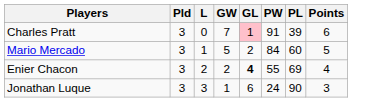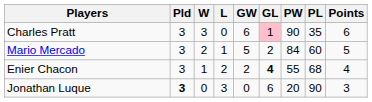+ column: W | 3 | 2 | 1 | 0
Charles Pratt | GW: 7 -> 6
Charles Pratt | PW: 91 -> 90
Charles Pratt | PL: 39 -> 35
Enier Chacon | PL: 69 -> 68
Jonathan Luque | Pld: normal -> bold
Jonathan Luque | GW: 1 -> 0
Jonathan Luque | PW: 24 -> 20
